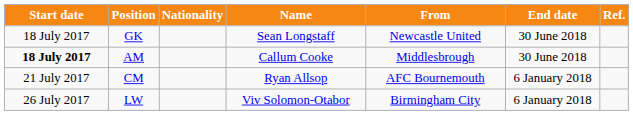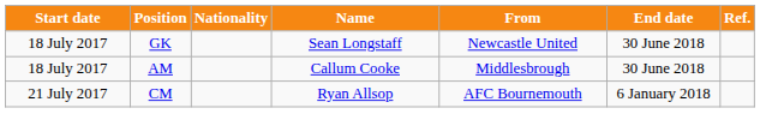AM | Start date: bold -> normal
- row: 26 July 2017 | LW | Viv Solomon-Otabor | Birmingham City | 6 January 2018
